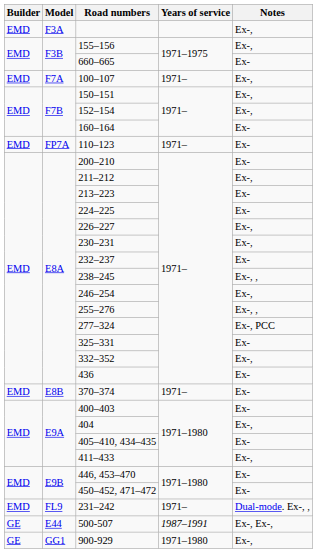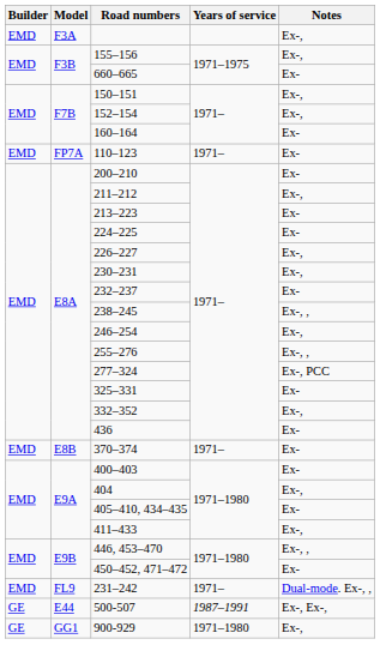- row: EMD | F7A | 100–107 | 1971– | Ex-,
446, 453–470 | Notes: Ex- -> Ex-, ,
